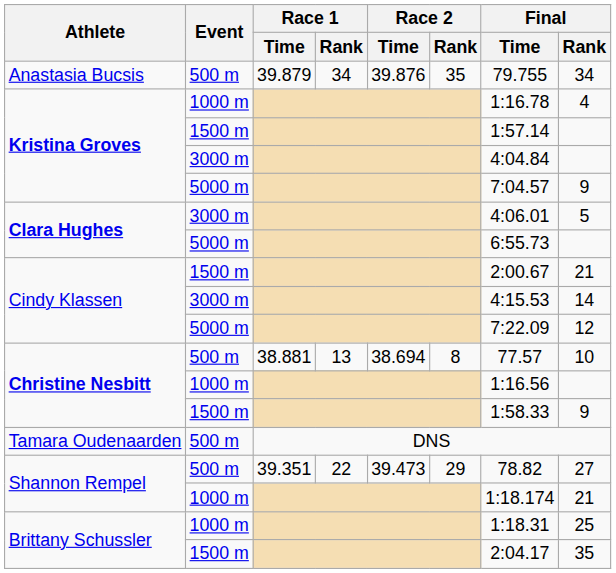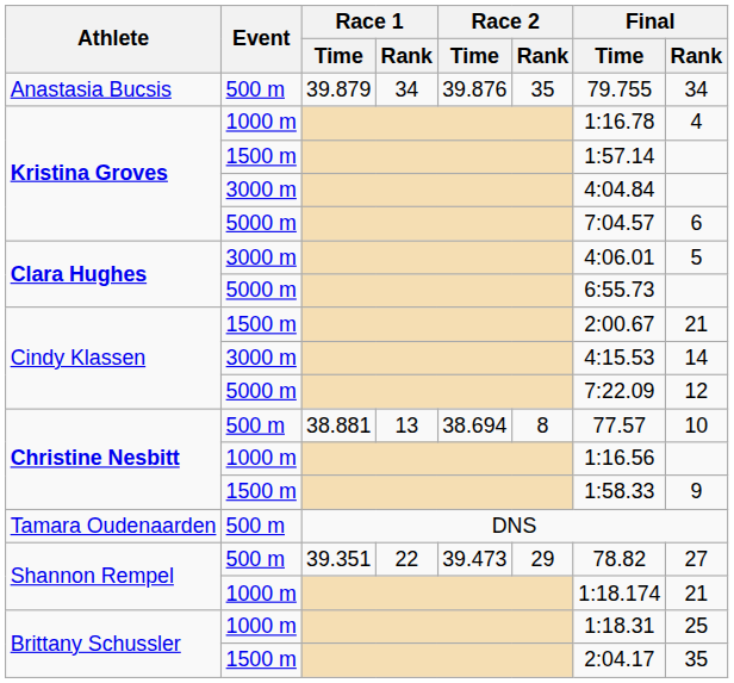Kristina Groves / 5000 m | Final / Rank: 9 -> 6
